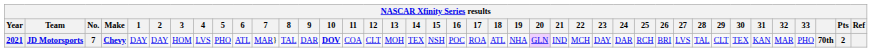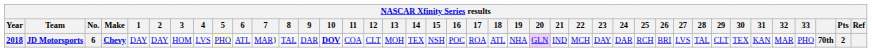JD Motorsports | Year: 2021 -> 2018
JD Motorsports | No.: 7 -> 6
JD Motorsports | 5: no background -> lightyellow background
